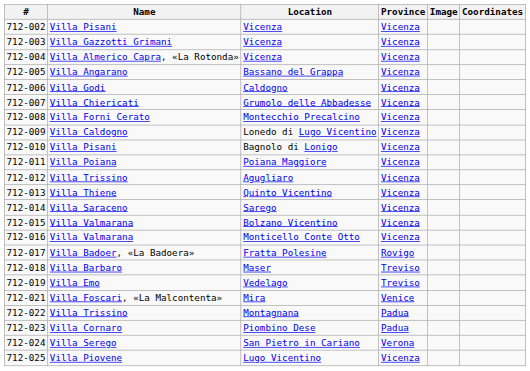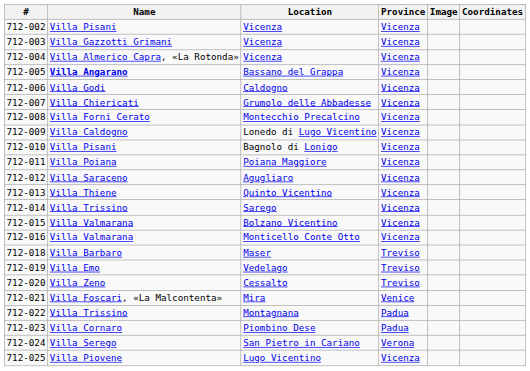Bassano del Grappa | Name: normal -> bold
Agugliaro | Name: Villa Trissino -> Villa Saraceno
Sarego | Name: Villa Saraceno -> Villa Trissino
- row: 712-017 | Villa Badoer, «La Badoera» | Fratta Polesine | Rovigo
+ row: 712-020 | Villa Zeno | Cessalto | Treviso
